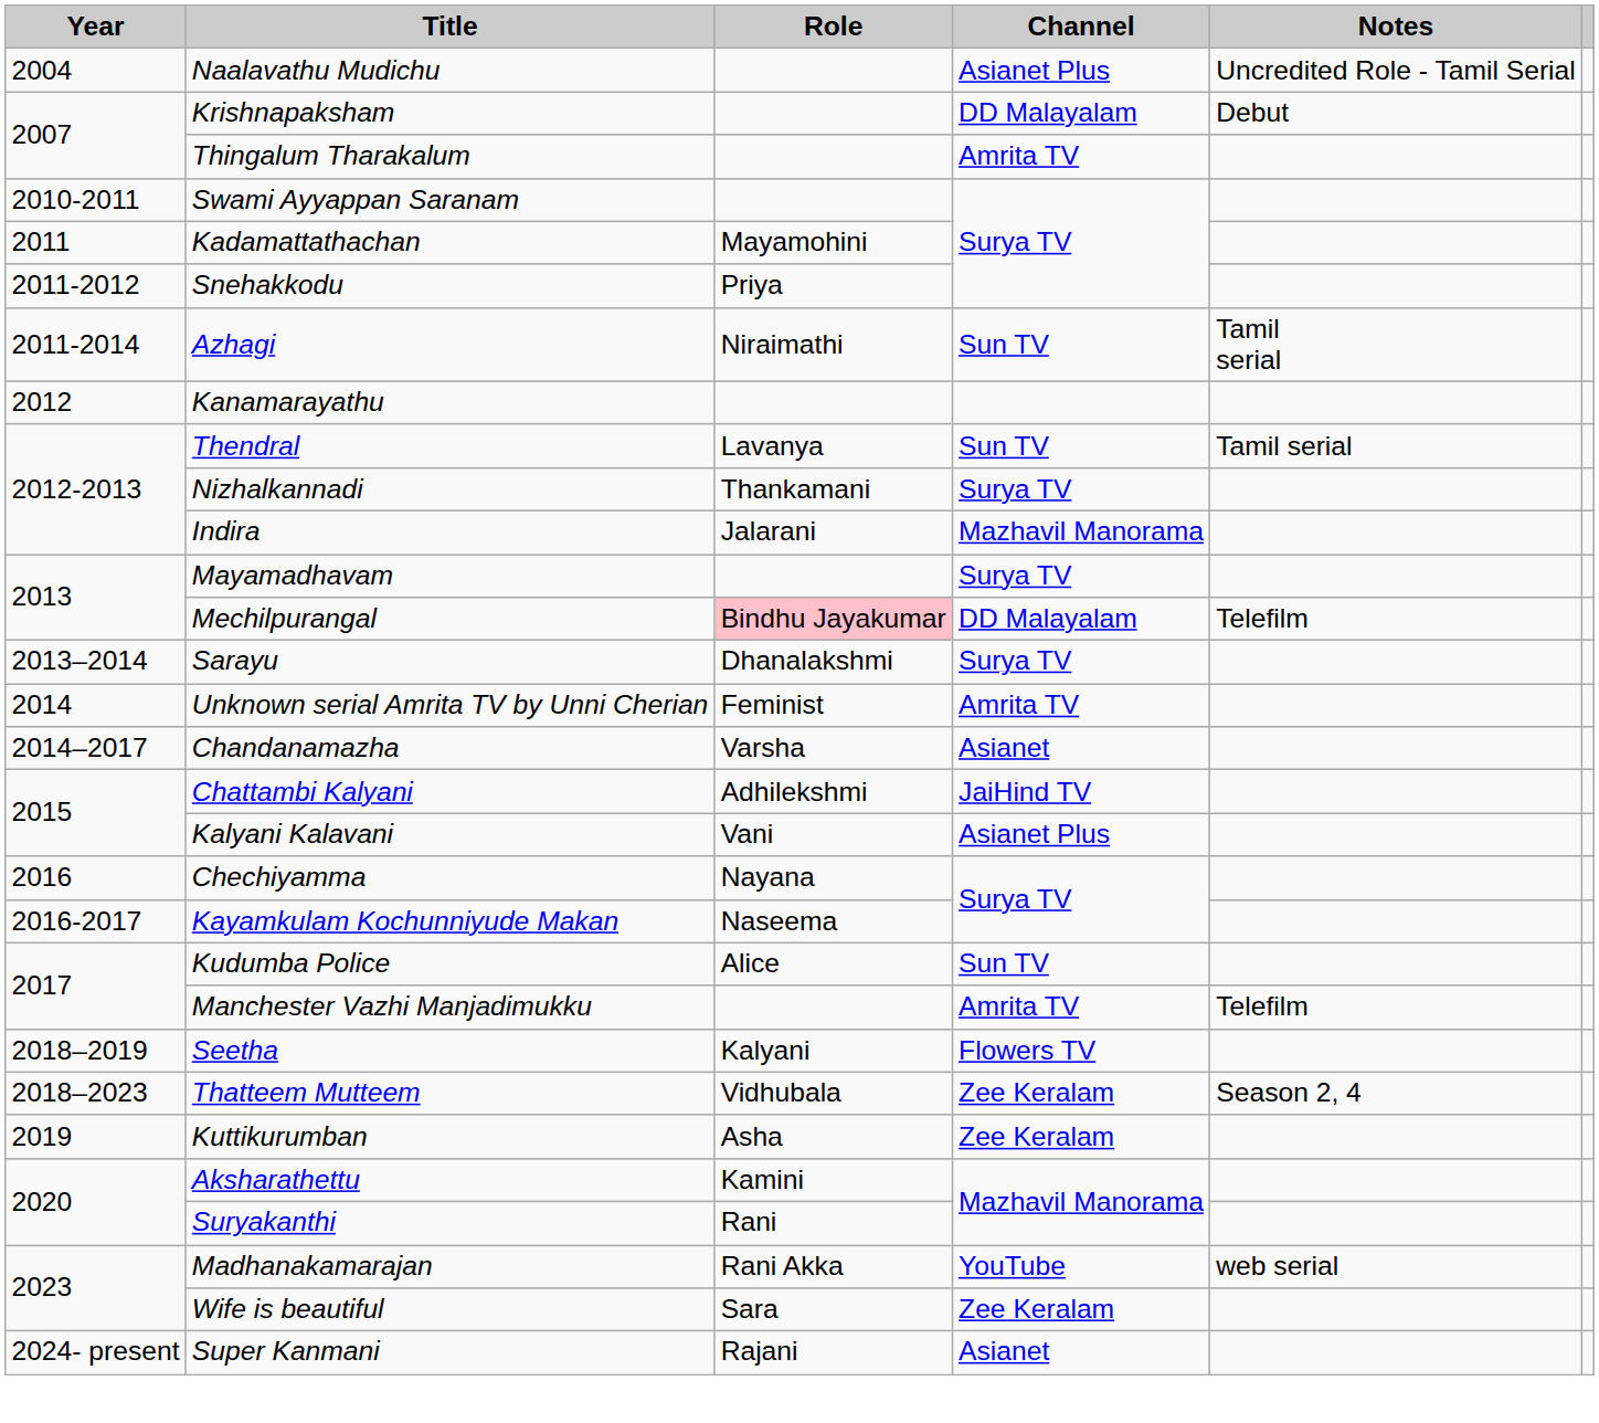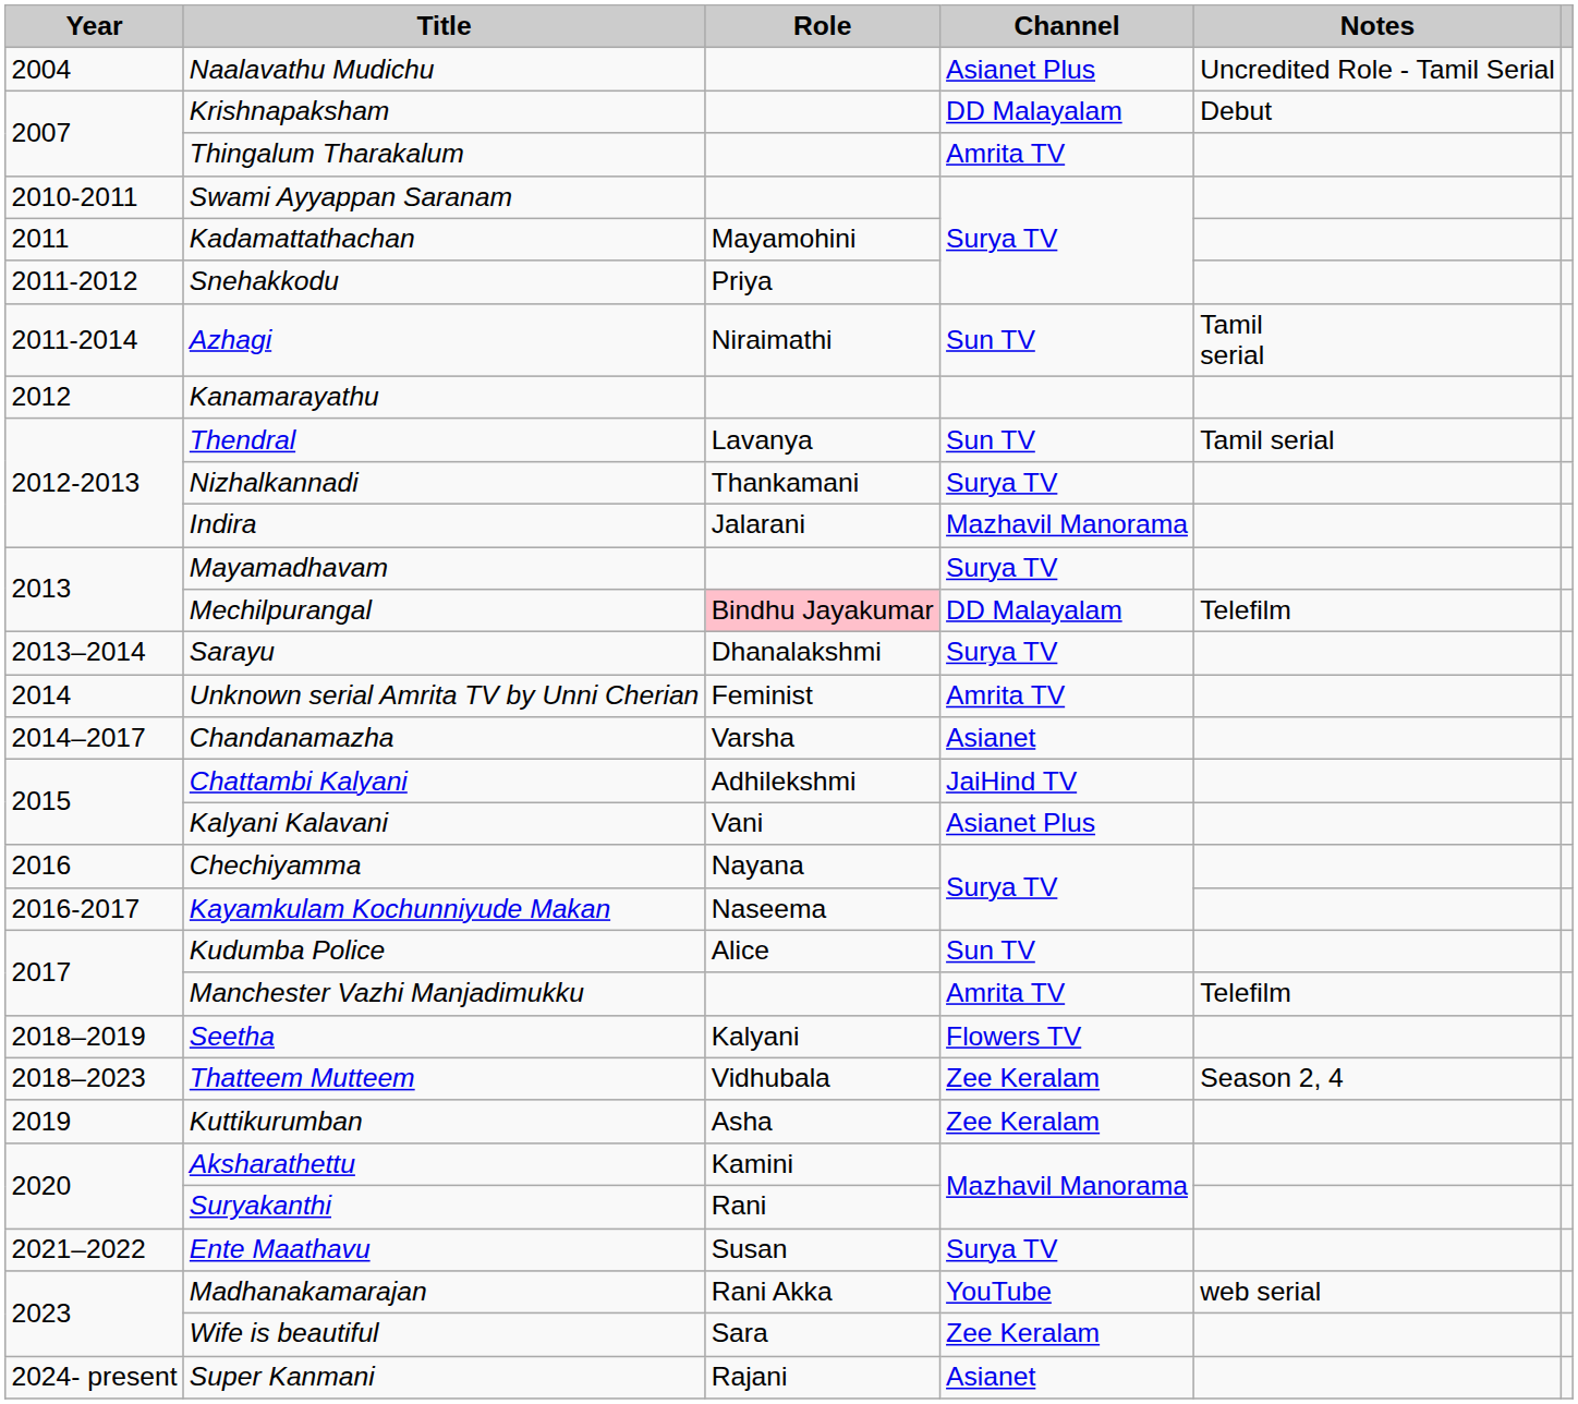+ row: 2021–2022 | Ente Maathavu | Susan | Surya TV
